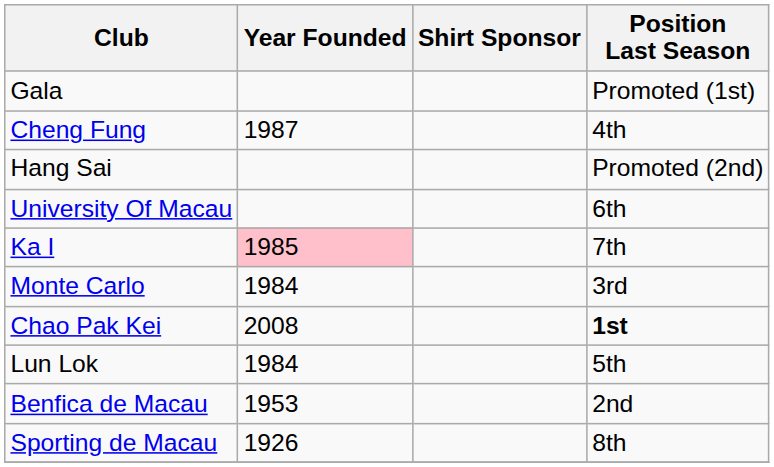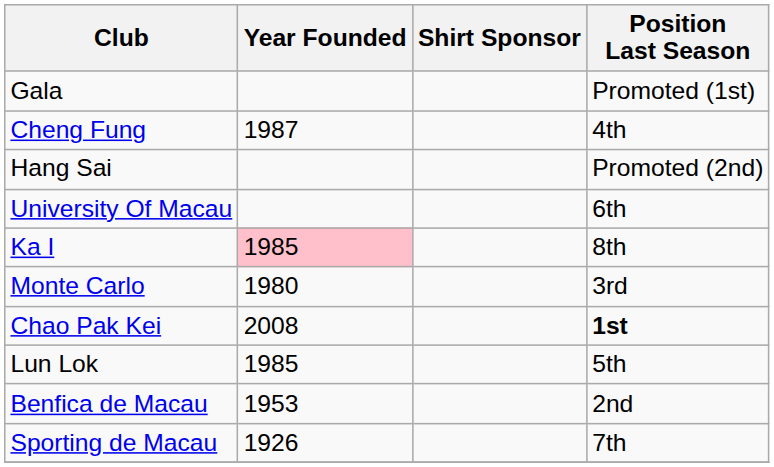Ka I | Position Last Season: 7th -> 8th
Monte Carlo | Year Founded: 1984 -> 1980
Lun Lok | Year Founded: 1984 -> 1985
Sporting de Macau | Position Last Season: 8th -> 7th
